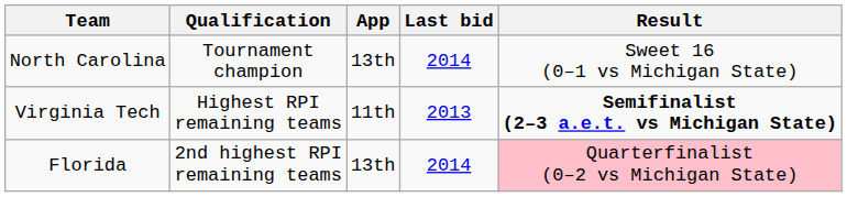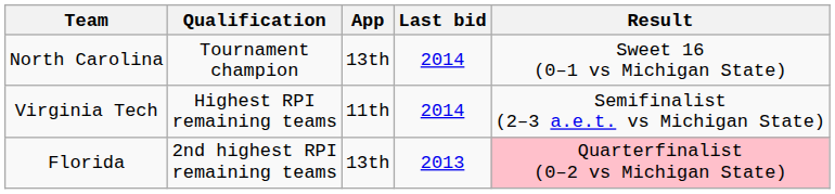Virginia Tech | Last bid: 2013 -> 2014
Virginia Tech | Result: bold -> normal
Florida | Last bid: 2014 -> 2013
